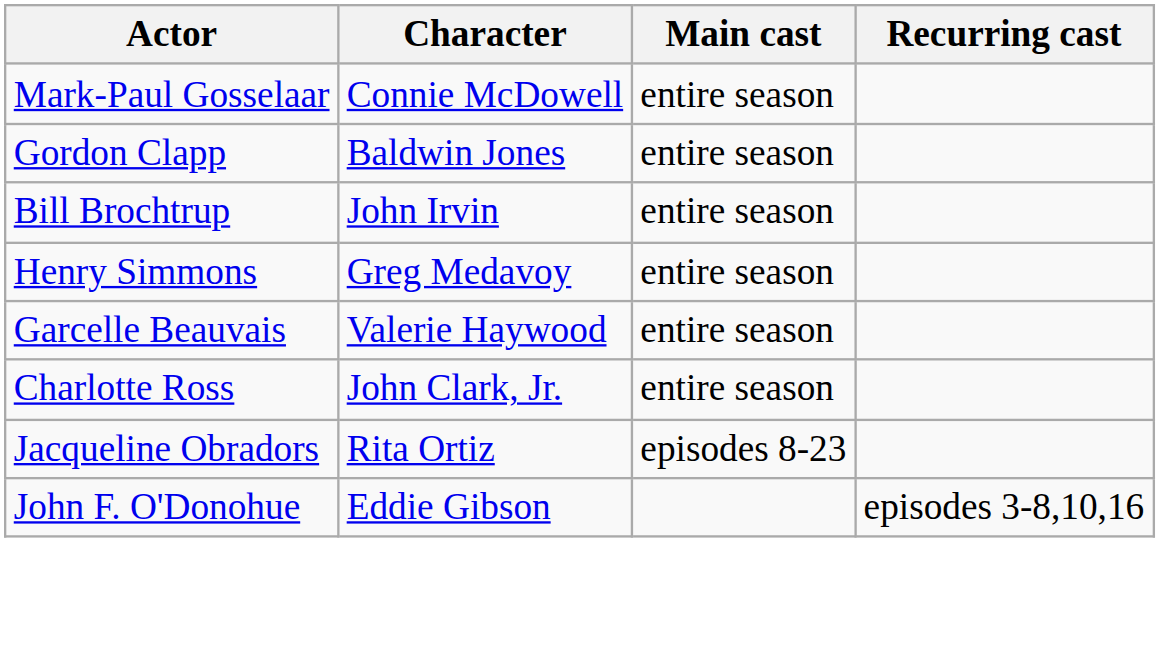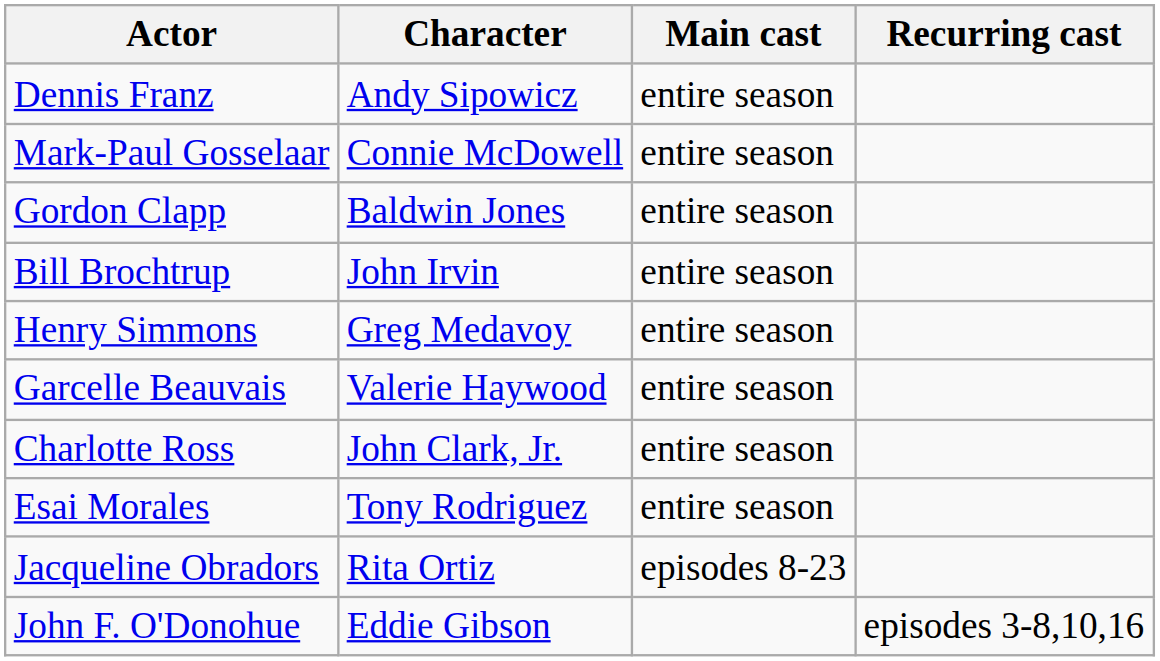+ row: Dennis Franz | Andy Sipowicz | entire season
+ row: Esai Morales | Tony Rodriguez | entire season
